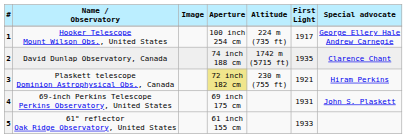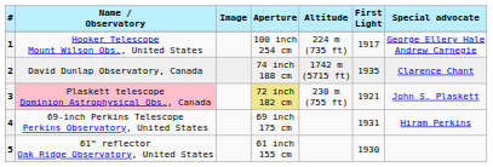3 | Name / Observatory: no background -> pink background
3 | Special advocate: Hiram Perkins -> John S. Plaskett
4 | Special advocate: John S. Plaskett -> Hiram Perkins
5 | First Light: 1933 -> 1930
